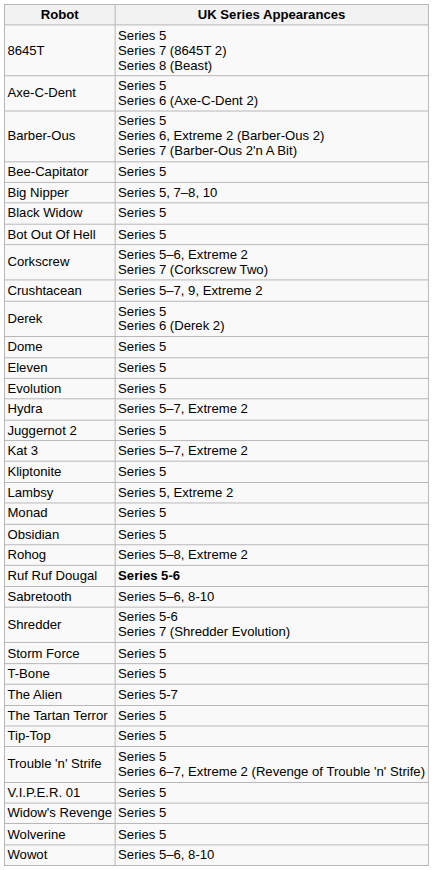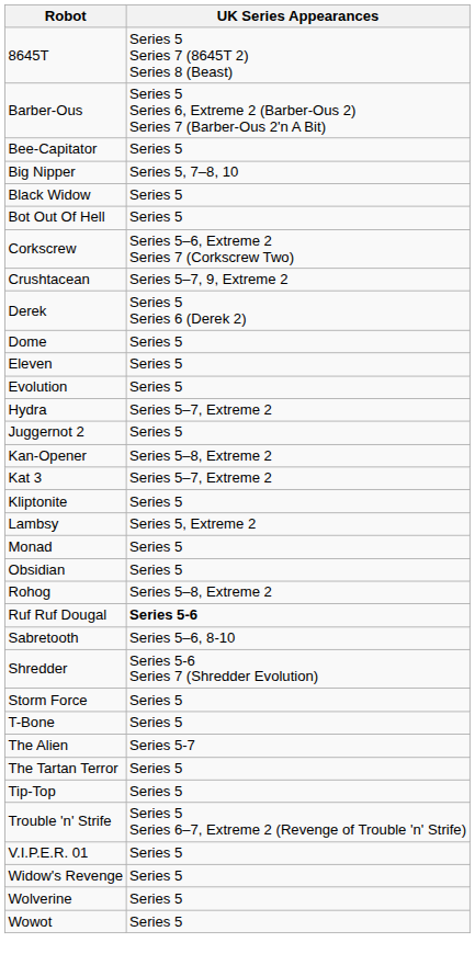- row: Axe-C-Dent | Series 5 Series 6 (Axe-C-Dent 2)
+ row: Kan-Opener | Series 5–8, Extreme 2
Wowot | UK Series Appearances: Series 5–6, 8-10 -> Series 5
